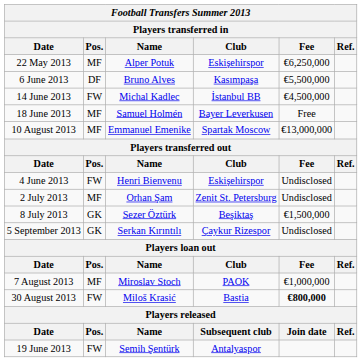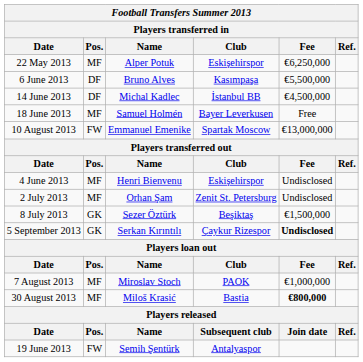14 June 2013 | column 2: FW -> DF
10 August 2013 | column 2: MF -> FW
4 June 2013 | column 2: FW -> MF
5 September 2013 | column 5: normal -> bold
30 August 2013 | column 2: FW -> MF
